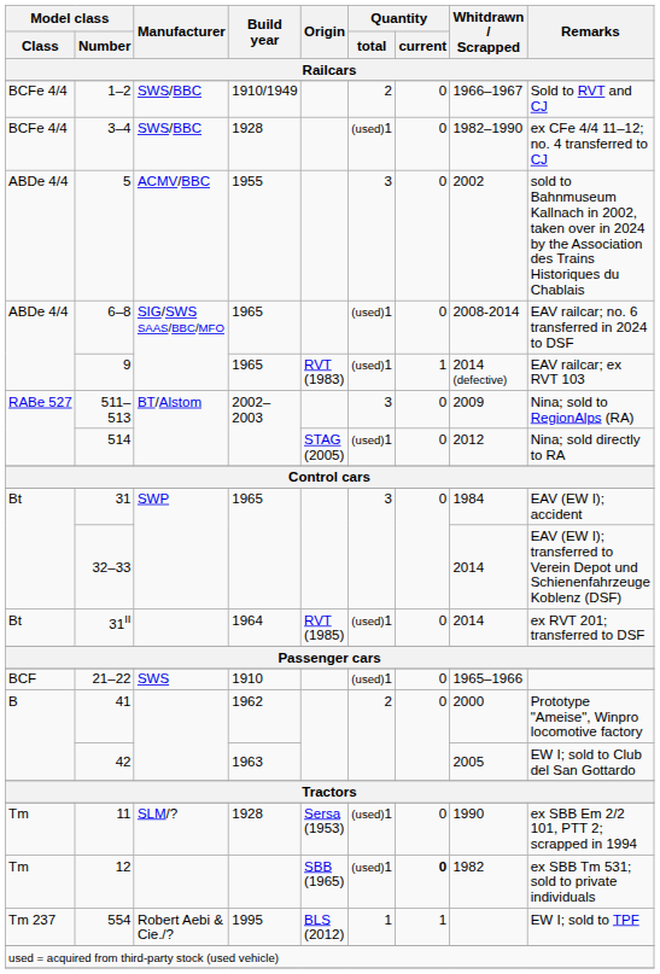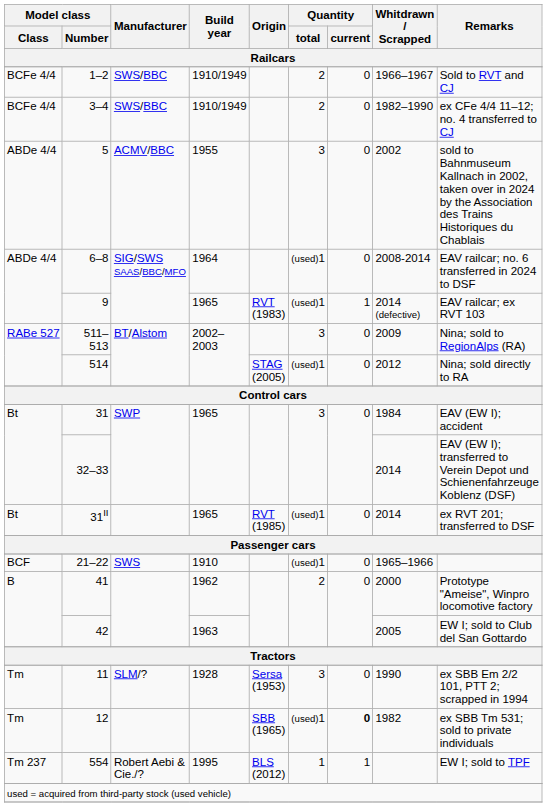3–4 | Build year: 1928 -> 1910/1949
3–4 | Quantity / total: (used)1 -> 2
6–8 | Build year: 1965 -> 1964
31II | Build year: 1964 -> 1965
11 | Quantity / total: (used)1 -> 3
